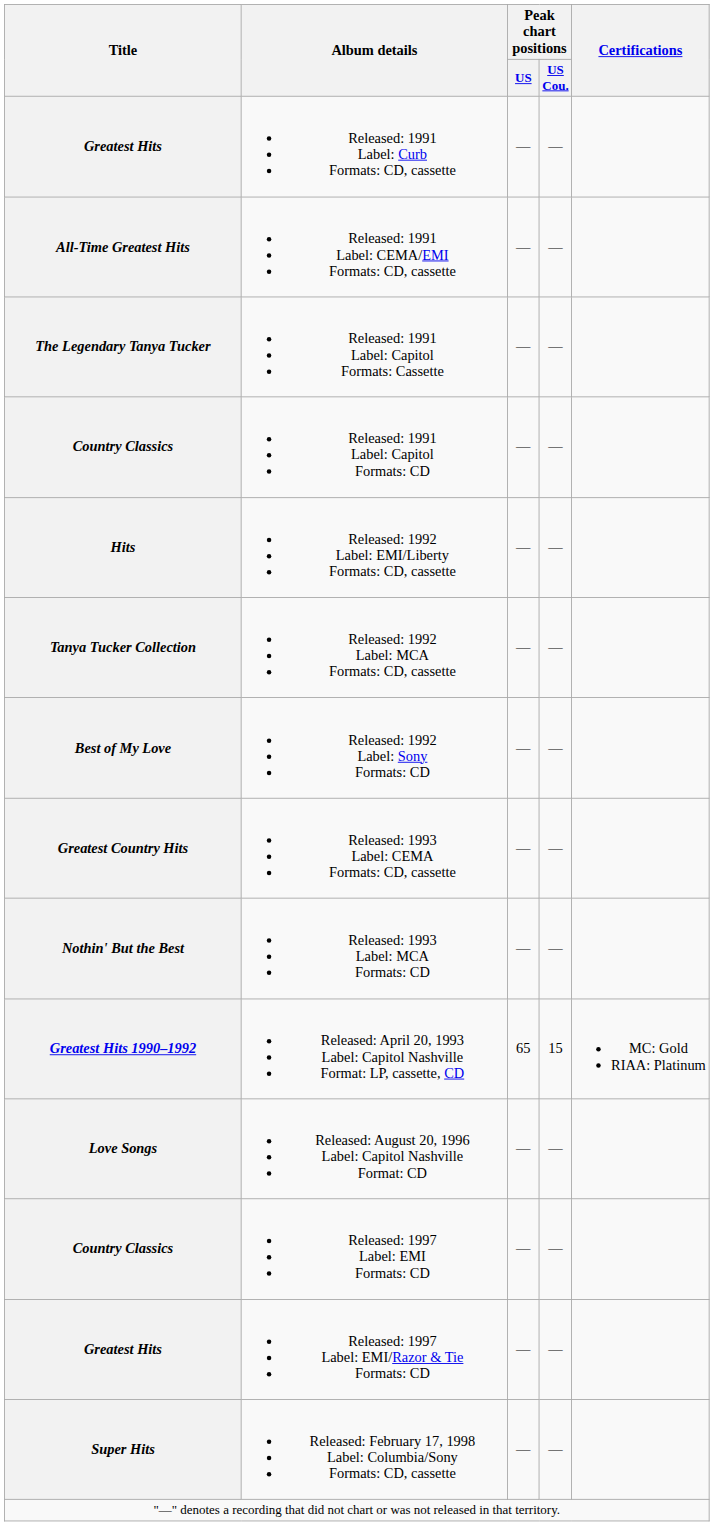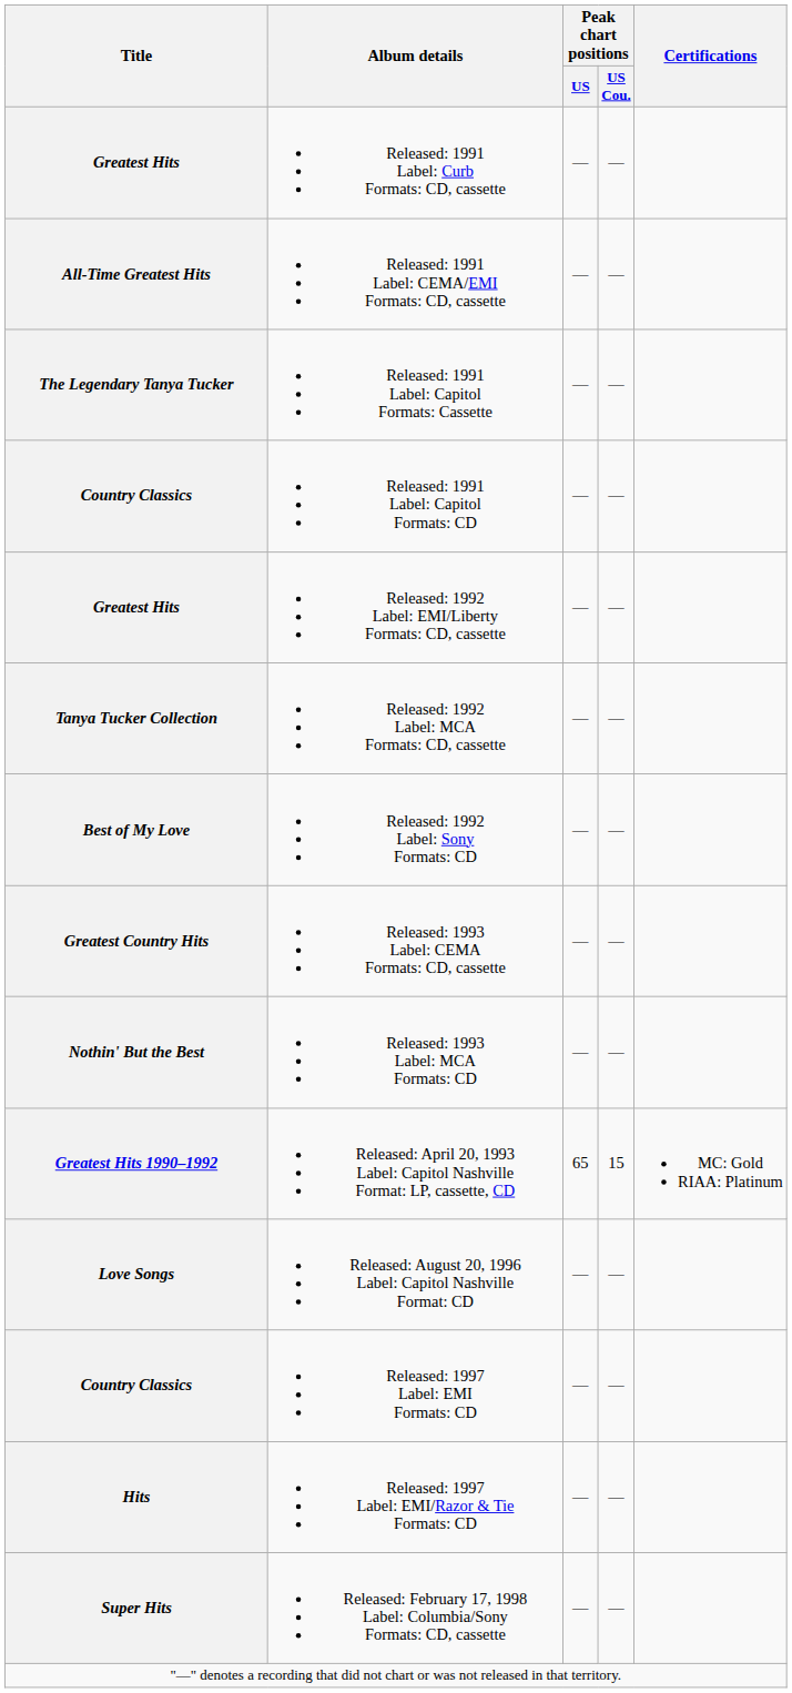Released: 1992 Label: EMI/Liberty Formats: CD, cassette | Title: Hits -> Greatest Hits
Released: 1997 Label: EMI/Razor & Tie Formats: CD | Title: Greatest Hits -> Hits
